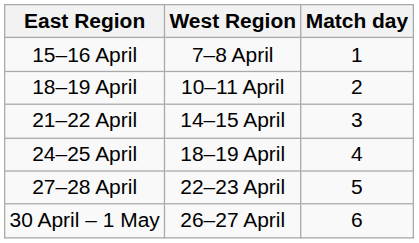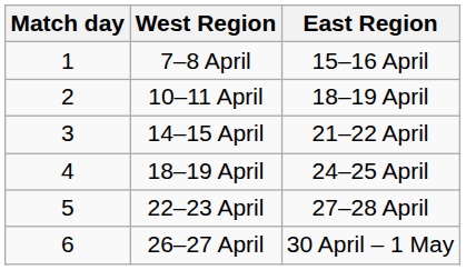columns swapped: Match day <-> East Region
